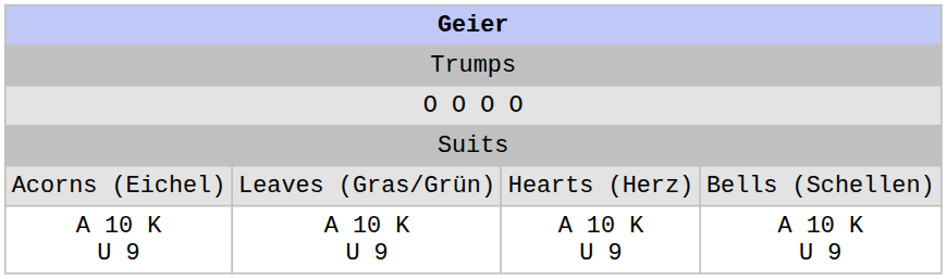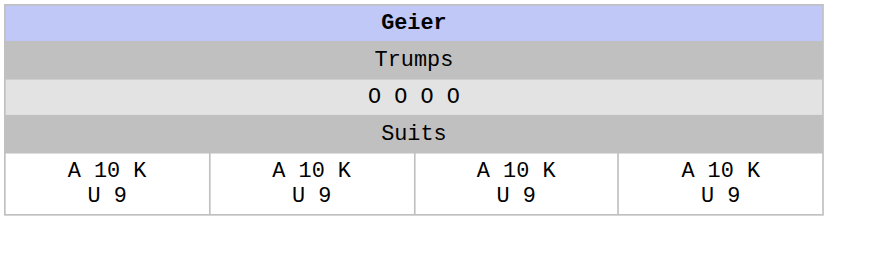- row: Acorns (Eichel) | Leaves (Gras/Grün) | Hearts (Herz) | Bells (Schellen)
